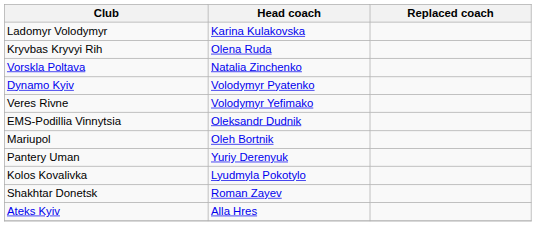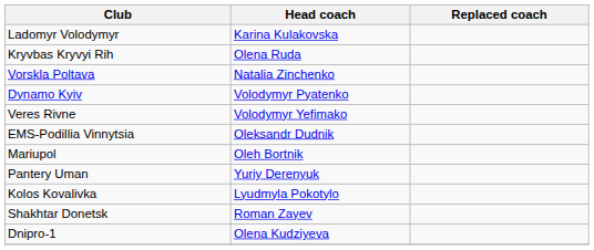+ row: Dnipro-1 | Olena Kudziyeva
- row: Ateks Kyiv | Alla Hres
